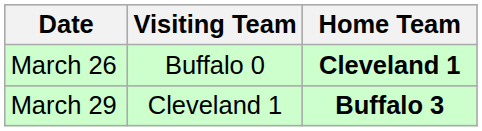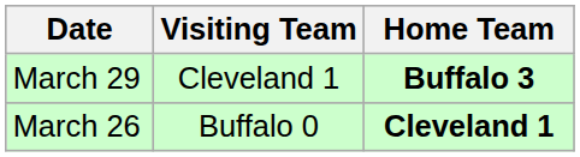rows swapped: March 26 <-> March 29
